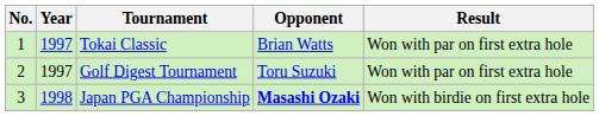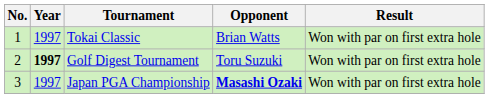Golf Digest Tournament | Year: normal -> bold
Japan PGA Championship | Year: 1998 -> 1997
Japan PGA Championship | Result: Won with birdie on first extra hole -> Won with par on first extra hole
